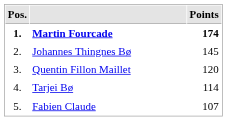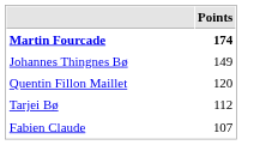- column: Pos. | 1. | 2. | 3. | 4. | 5.
Johannes Thingnes Bø | Points: 145 -> 149
Tarjei Bø | Points: 114 -> 112
